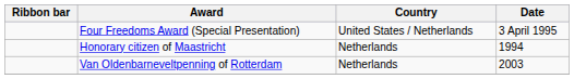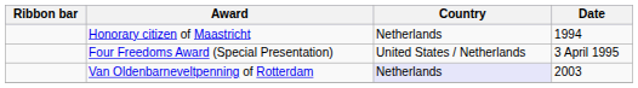rows swapped: Honorary citizen of Maastricht <-> Four Freedoms Award (Special Presentation)
Van Oldenbarneveltpenning of Rotterdam | Country: no background -> lavender background
